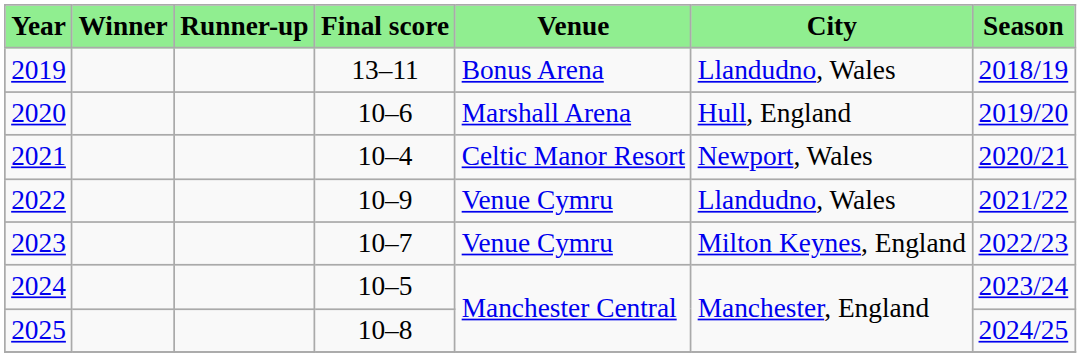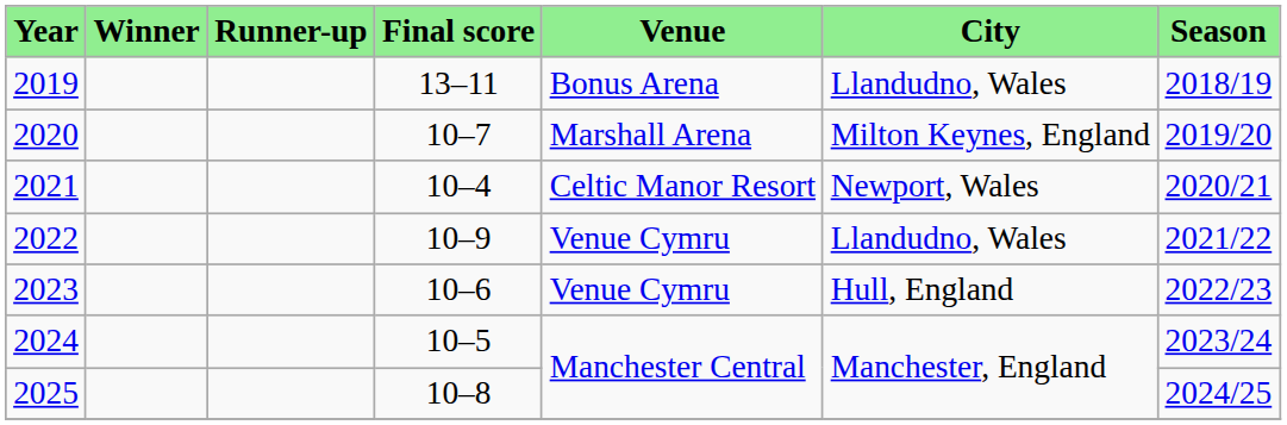2020 | Final score: 10–6 -> 10–7
2020 | City: Hull, England -> Milton Keynes, England
2023 | Final score: 10–7 -> 10–6
2023 | City: Milton Keynes, England -> Hull, England
